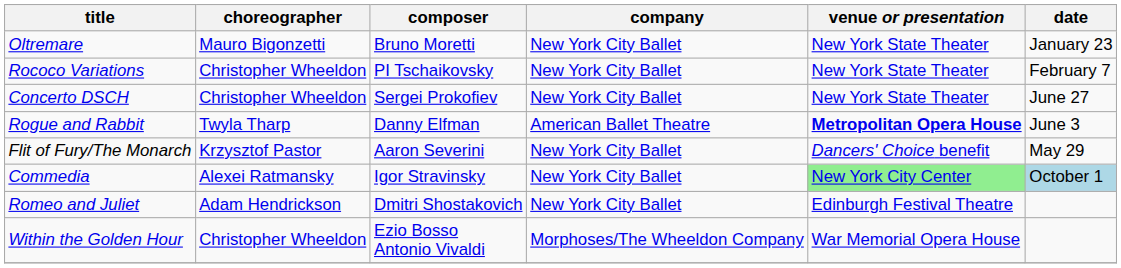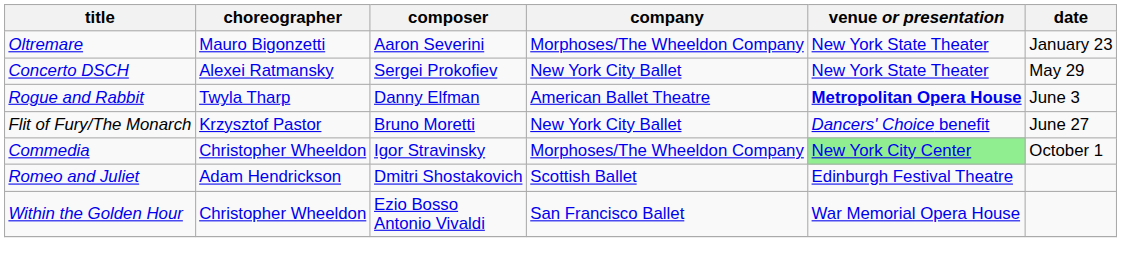Oltremare | composer: Bruno Moretti -> Aaron Severini
Oltremare | company: New York City Ballet -> Morphoses/The Wheeldon Company
- row: Rococo Variations | Christopher Wheeldon | PI Tschaikovsky | New York City Ballet | New York State Theater | February 7
Concerto DSCH | choreographer: Christopher Wheeldon -> Alexei Ratmansky
Concerto DSCH | date: June 27 -> May 29
Flit of Fury/The Monarch | composer: Aaron Severini -> Bruno Moretti
Flit of Fury/The Monarch | date: May 29 -> June 27
Commedia | choreographer: Alexei Ratmansky -> Christopher Wheeldon
Commedia | company: New York City Ballet -> Morphoses/The Wheeldon Company
Commedia | date: lightblue background -> no background
Romeo and Juliet | company: New York City Ballet -> Scottish Ballet
Within the Golden Hour | company: Morphoses/The Wheeldon Company -> San Francisco Ballet
